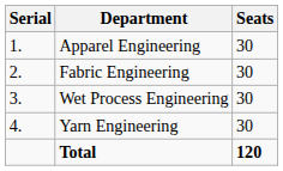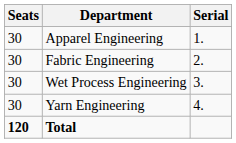columns swapped: Serial <-> Seats
